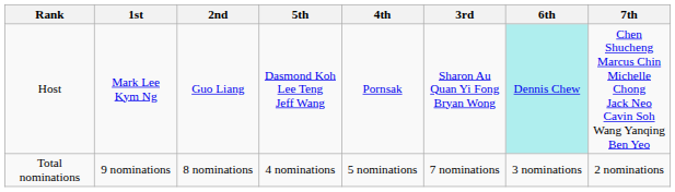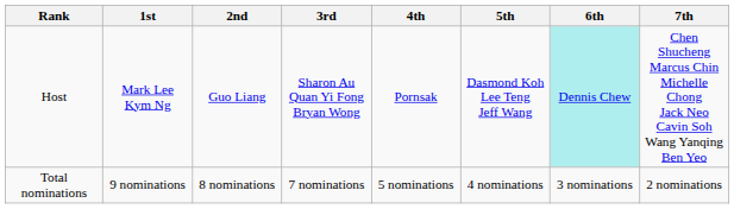columns swapped: 3rd <-> 5th
